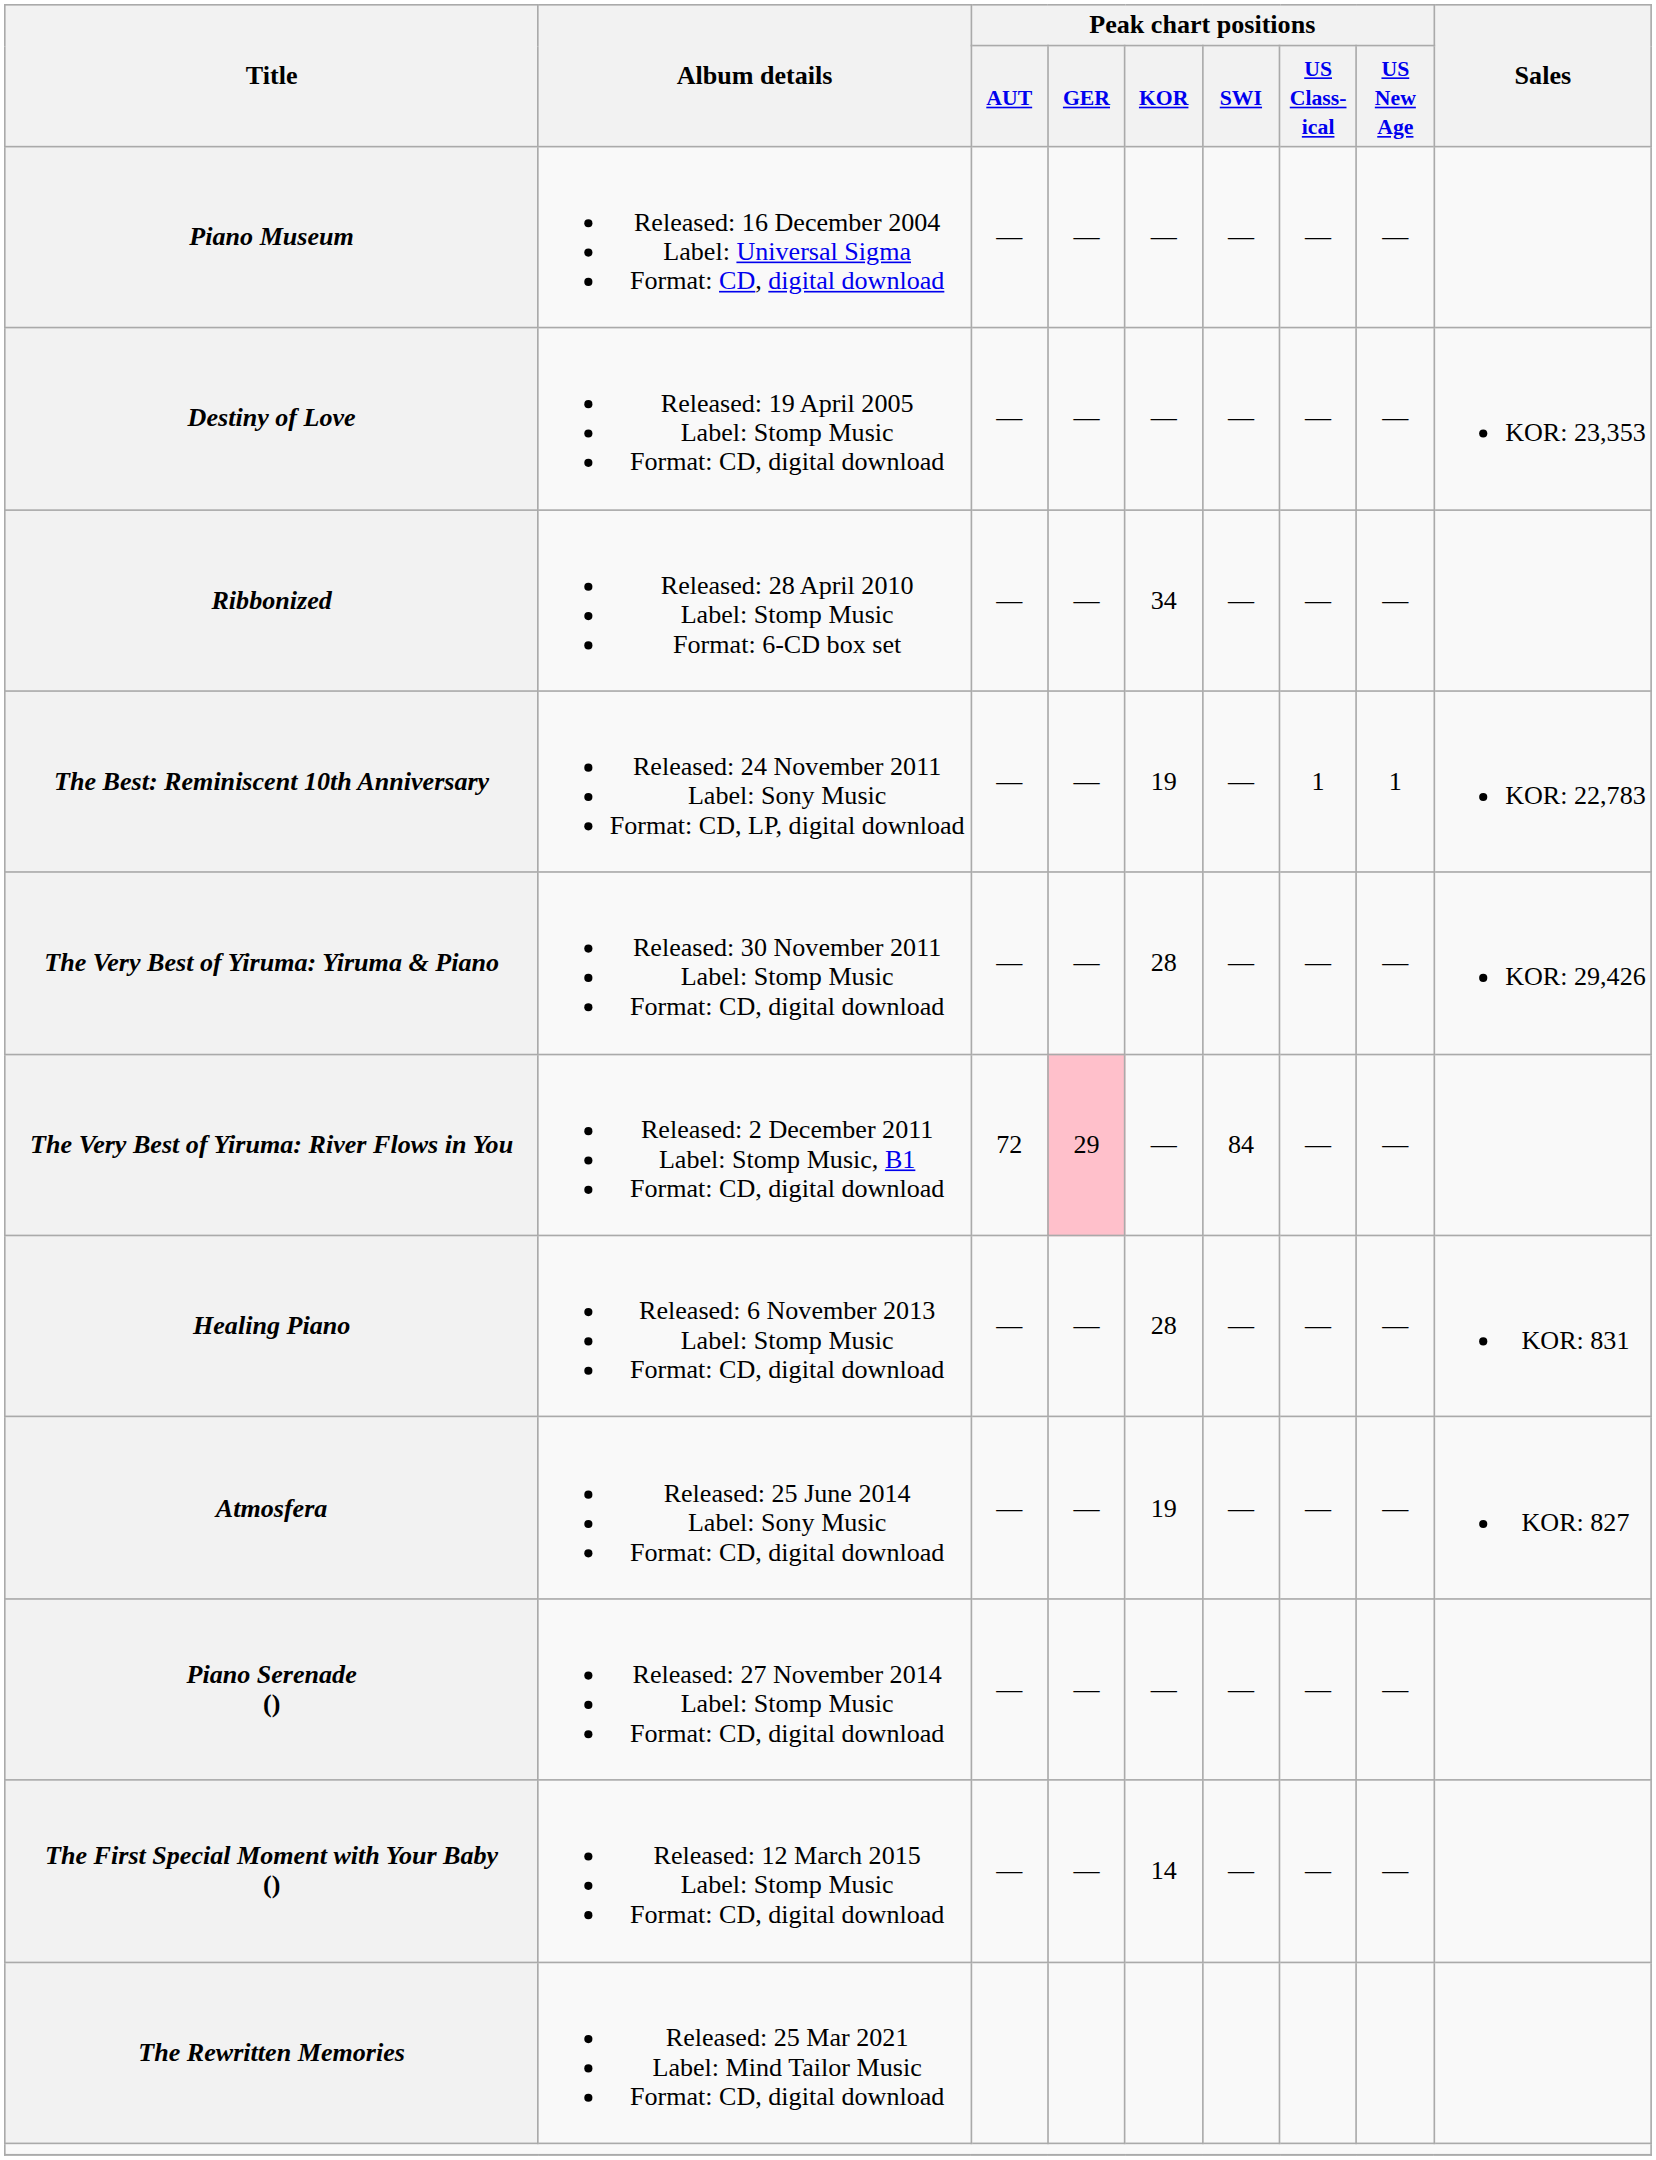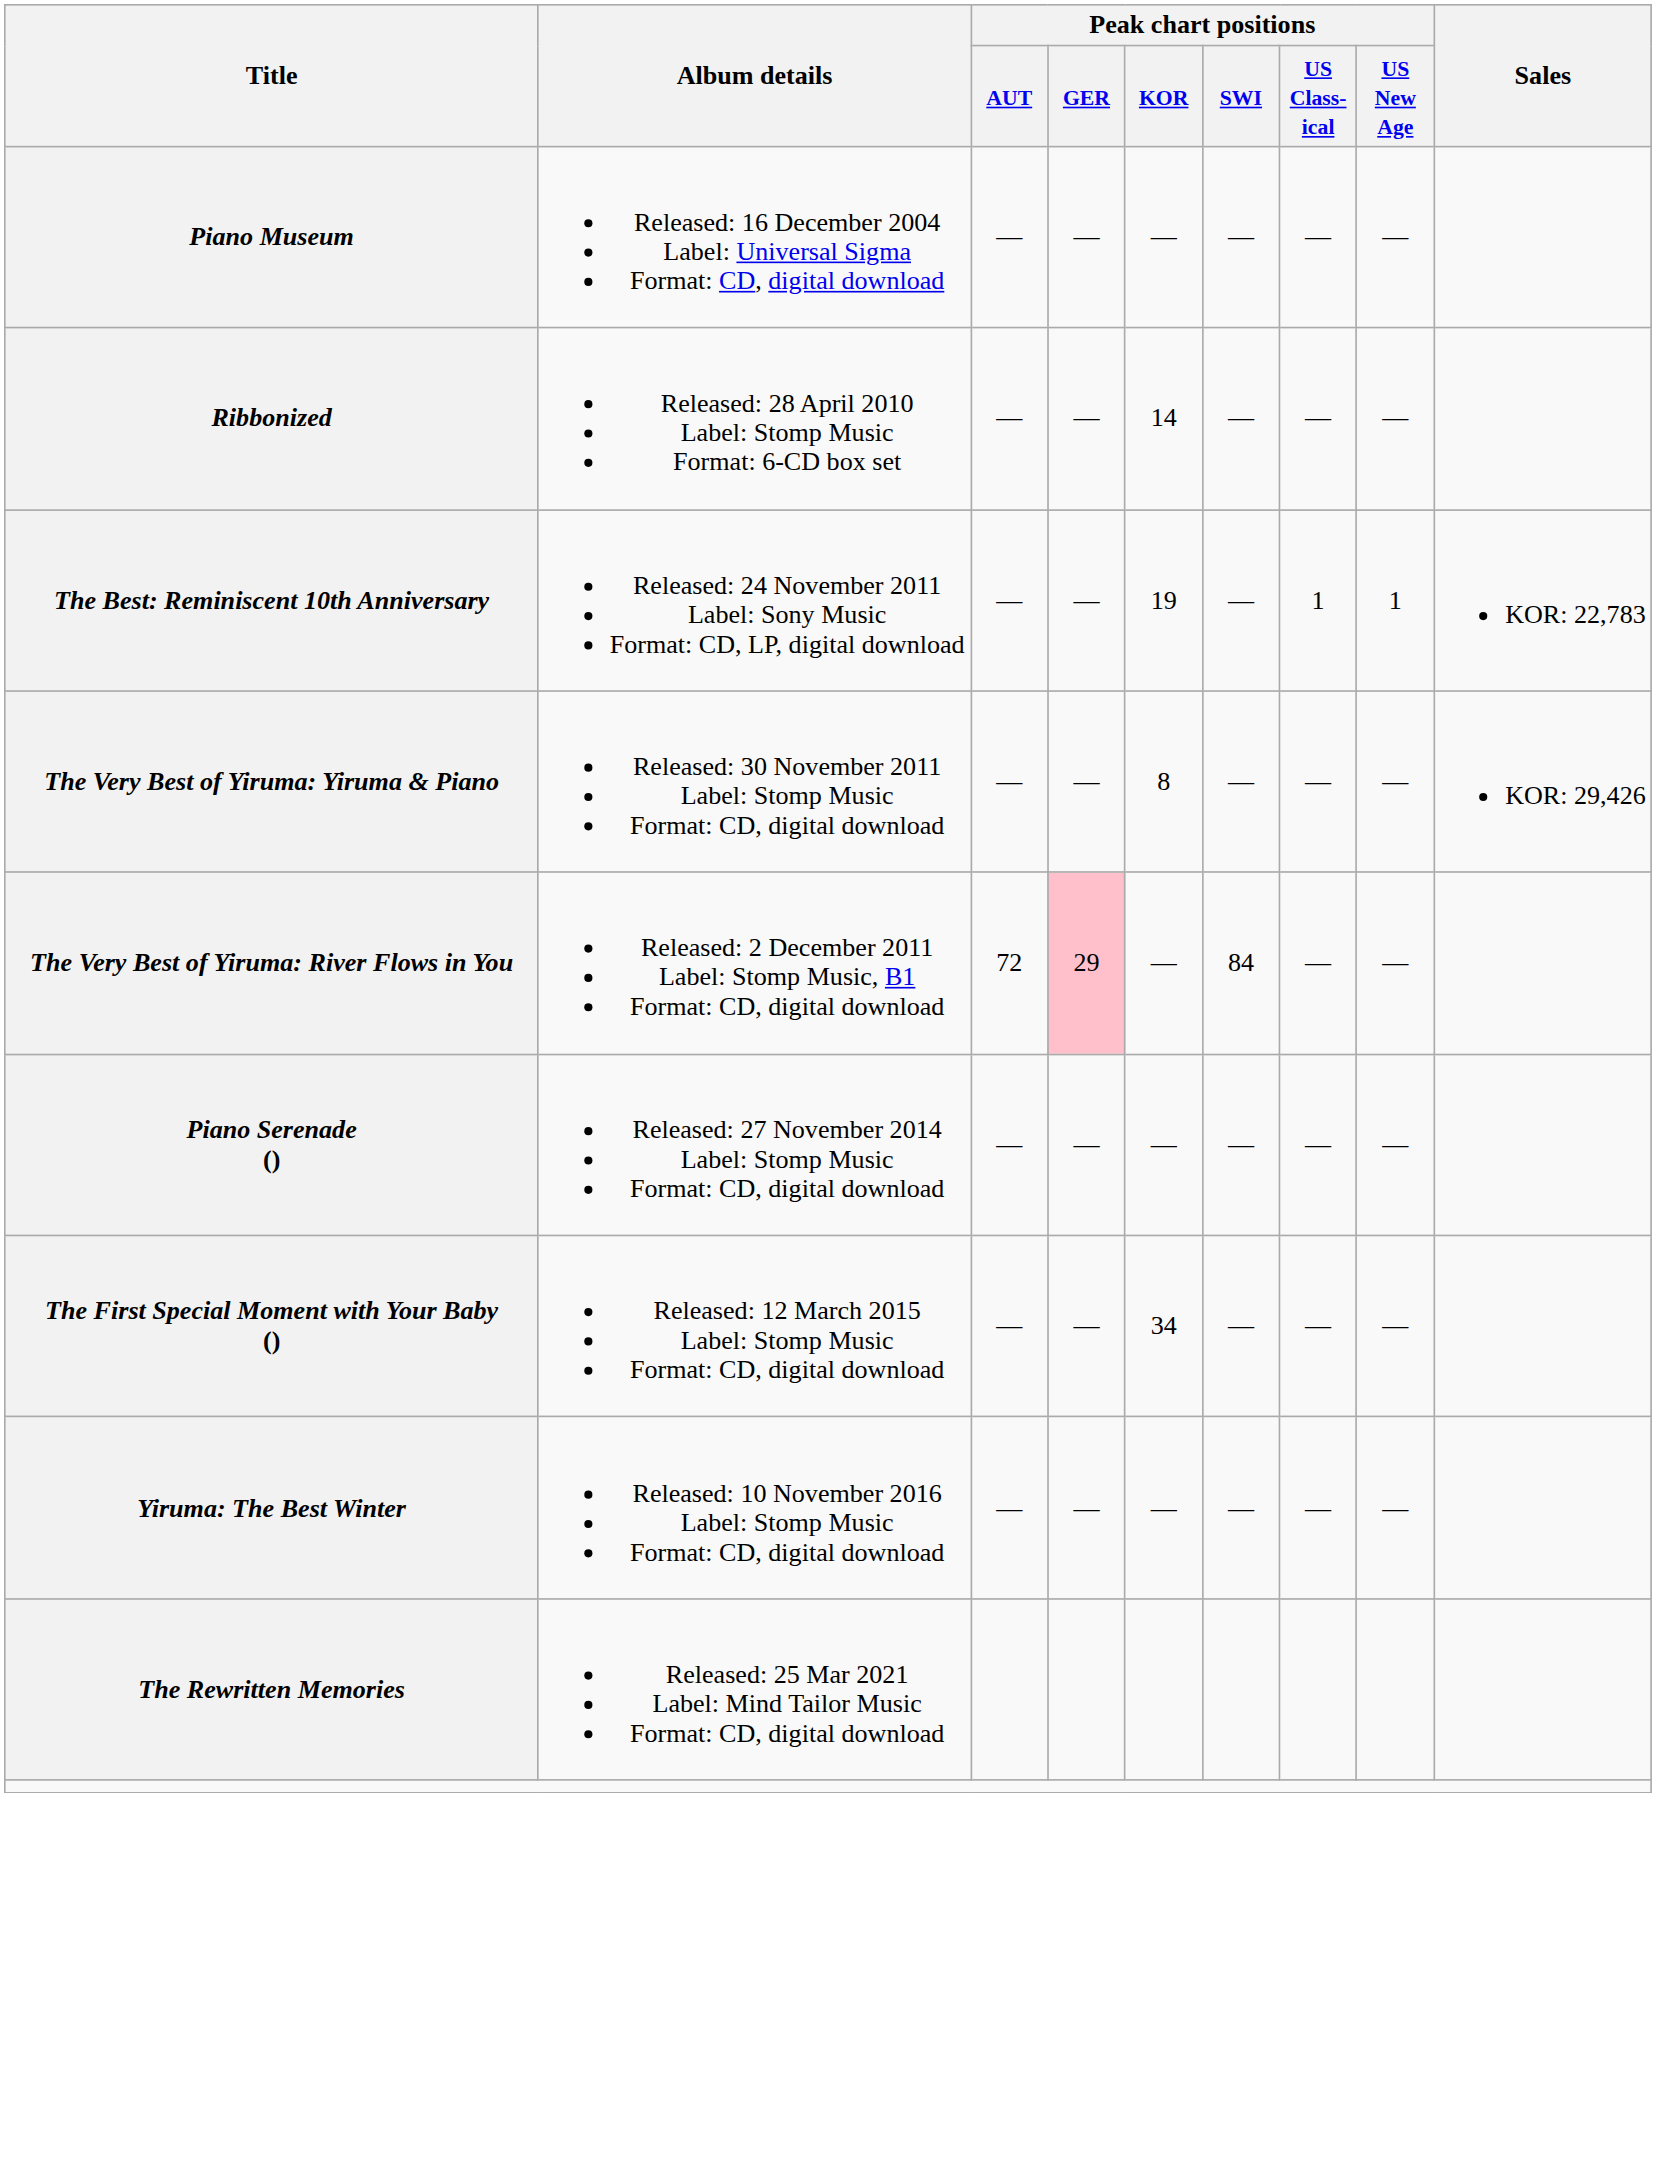- row: Destiny of Love | Released: 19 April 2005 Label: Stomp Music Format: CD, digital download | — | — | — | — | — | — | KOR: 23,353
Ribbonized | Peak chart positions / KOR: 34 -> 14
The Very Best of Yiruma: Yiruma & Piano | Peak chart positions / KOR: 28 -> 8
- row: Healing Piano | Released: 6 November 2013 Label: Stomp Music Format: CD, digital download | — | — | 28 | — | — | — | KOR: 831
- row: Atmosfera | Released: 25 June 2014 Label: Sony Music Format: CD, digital download | — | — | 19 | — | — | — | KOR: 827
The First Special Moment with Your Baby () | Peak chart positions / KOR: 14 -> 34
+ row: Yiruma: The Best Winter | Released: 10 November 2016 Label: Stomp Music Format: CD, digital download | — | — | — | — | — | —
